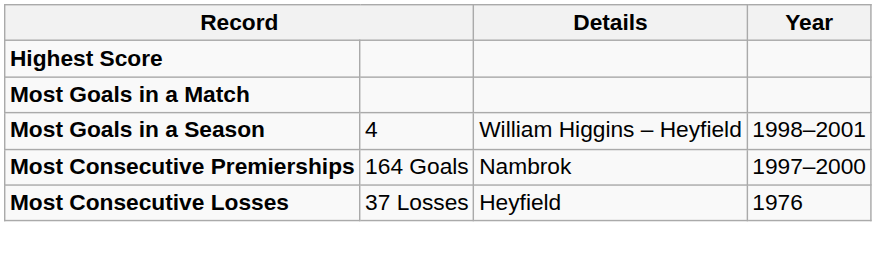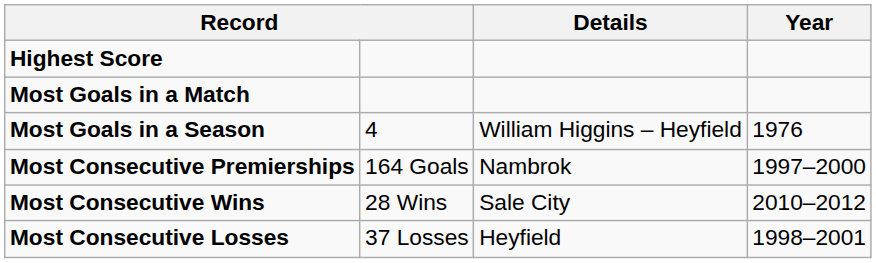Most Goals in a Season | Year: 1998–2001 -> 1976
+ row: Most Consecutive Wins | 28 Wins | Sale City | 2010–2012
Most Consecutive Losses | Year: 1976 -> 1998–2001
